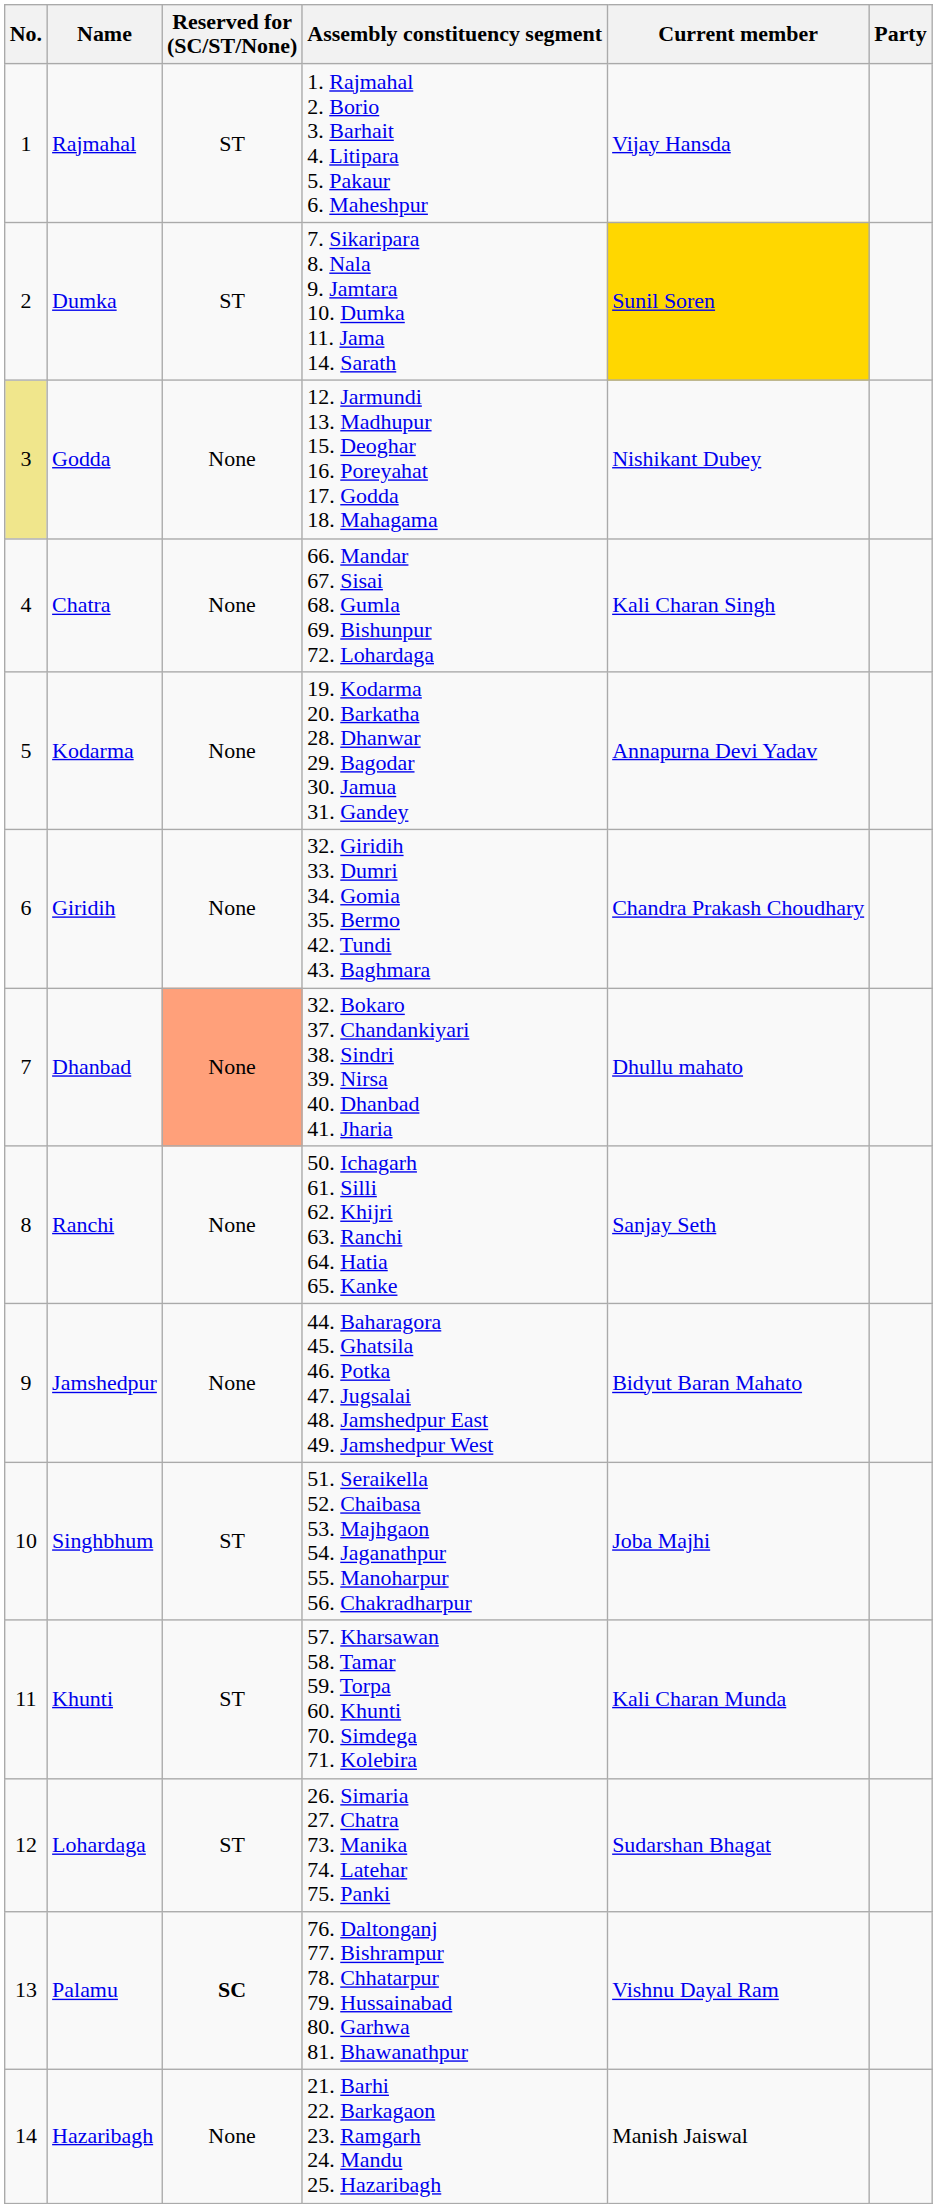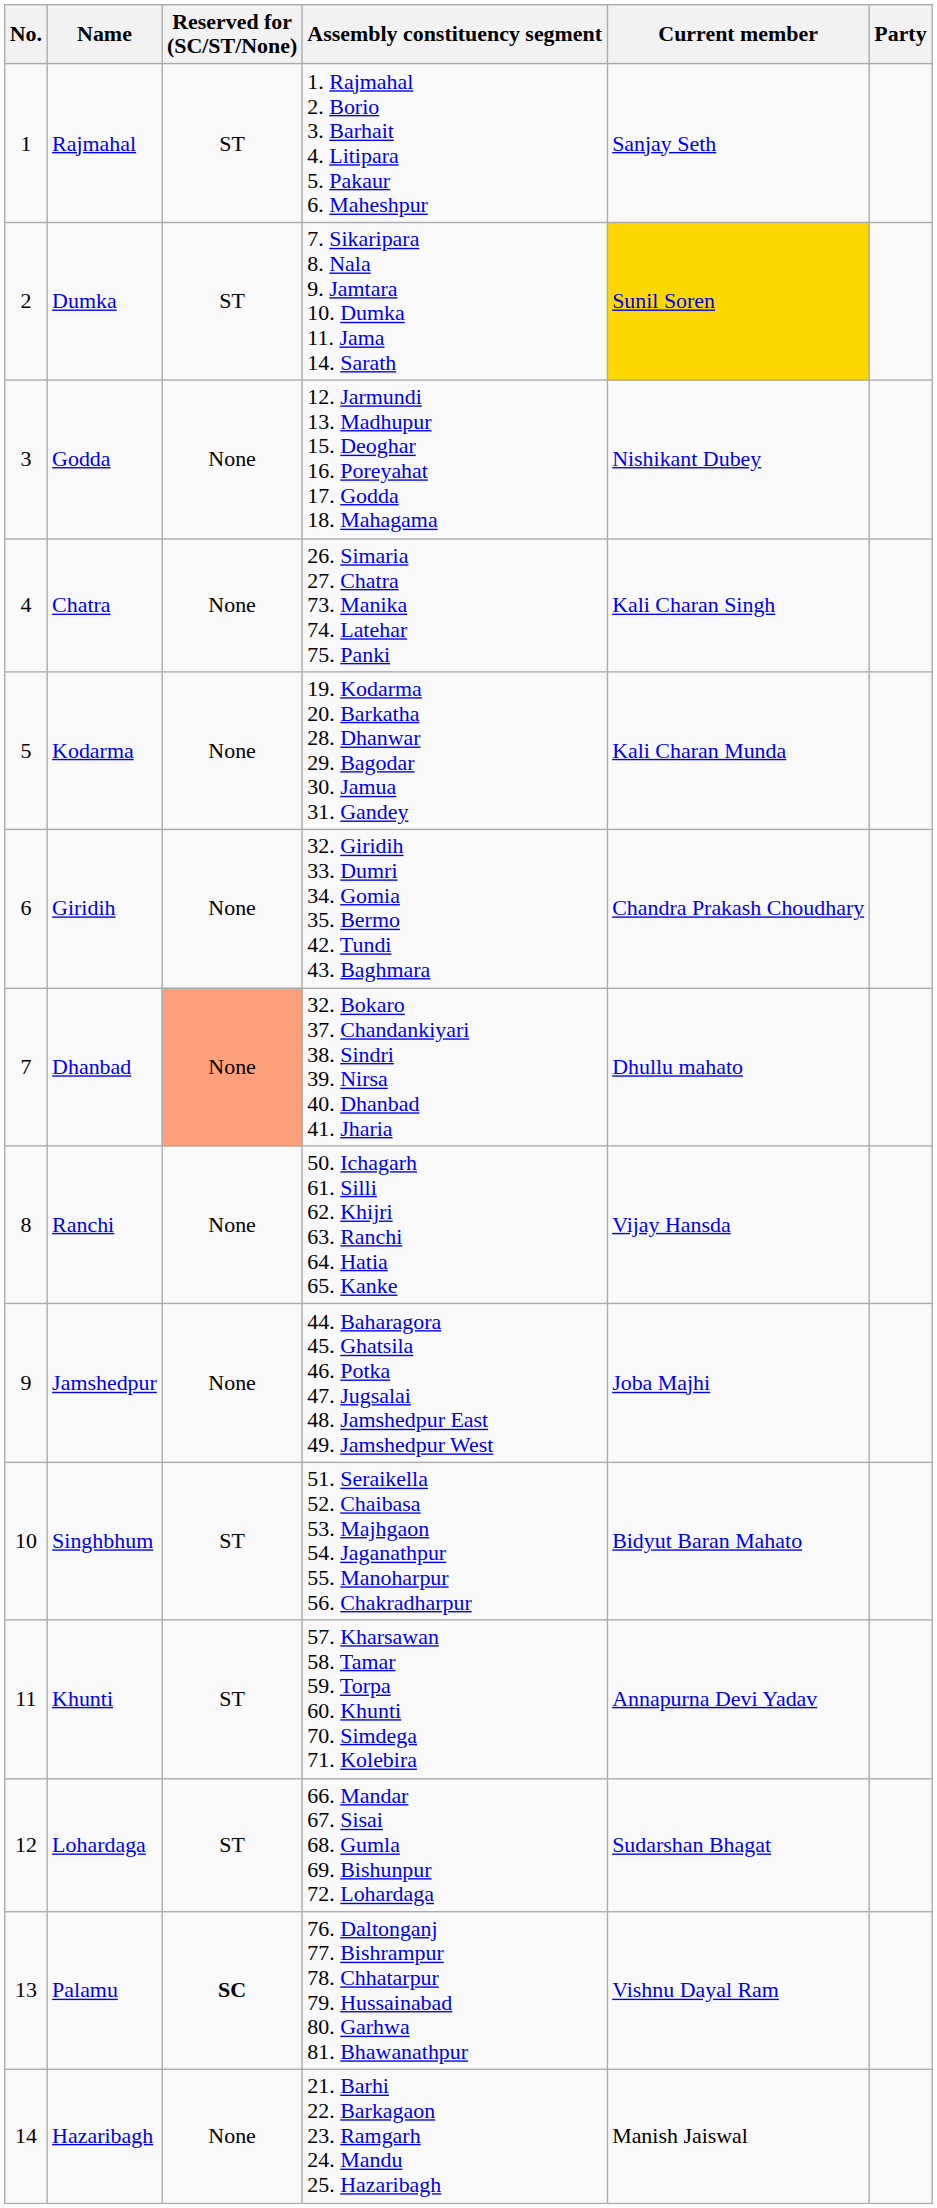Rajmahal | Current member: Vijay Hansda -> Sanjay Seth
Godda | No.: khaki background -> no background
Chatra | Assembly constituency segment: 66. Mandar 67. Sisai 68. Gumla 69. Bishunpur 72. Lohardaga -> 26. Simaria 27. Chatra 73. Manika 74. Latehar 75. Panki
Kodarma | Current member: Annapurna Devi Yadav -> Kali Charan Munda
Ranchi | Current member: Sanjay Seth -> Vijay Hansda
Jamshedpur | Current member: Bidyut Baran Mahato -> Joba Majhi
Singhbhum | Current member: Joba Majhi -> Bidyut Baran Mahato
Khunti | Current member: Kali Charan Munda -> Annapurna Devi Yadav
Lohardaga | Assembly constituency segment: 26. Simaria 27. Chatra 73. Manika 74. Latehar 75. Panki -> 66. Mandar 67. Sisai 68. Gumla 69. Bishunpur 72. Lohardaga
